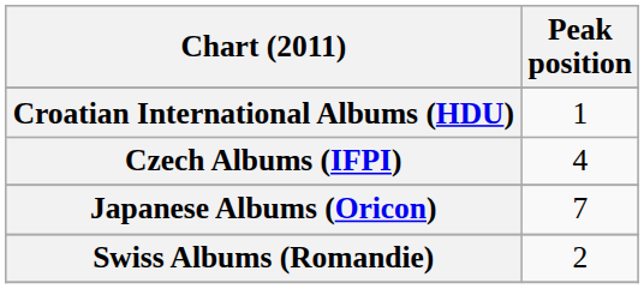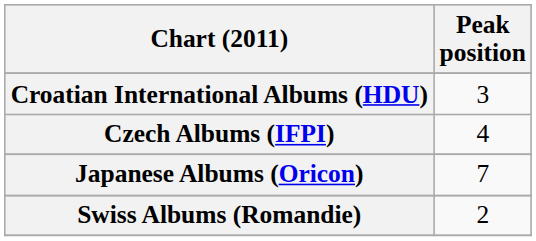Croatian International Albums (HDU) | Peak position: 1 -> 3
